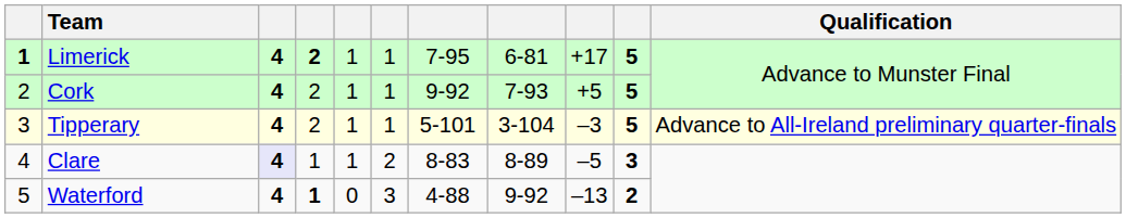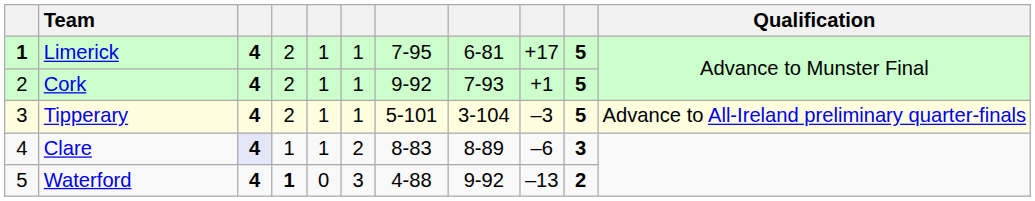Limerick | column 4: bold -> normal
Cork | column 9: +5 -> +1
Clare | column 9: –5 -> –6
